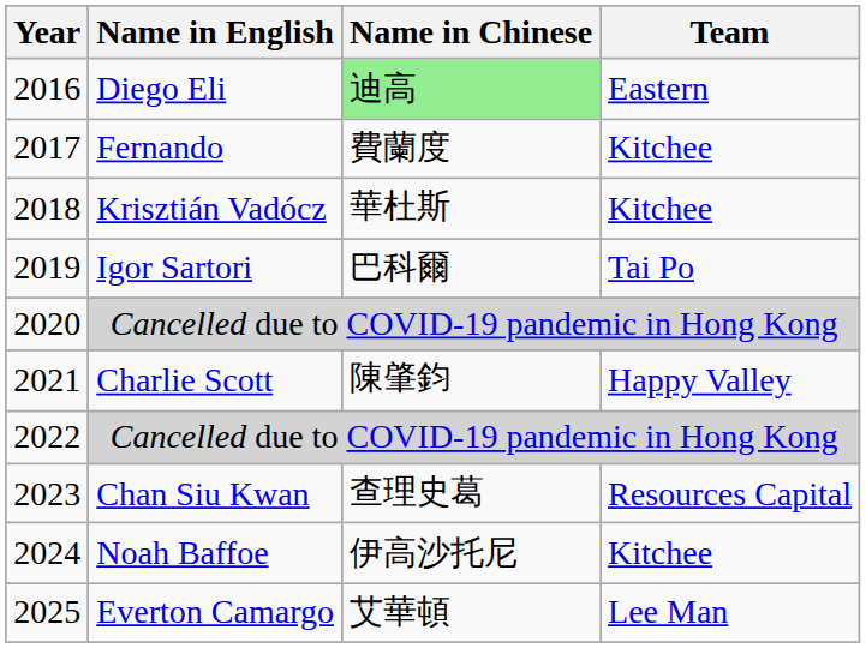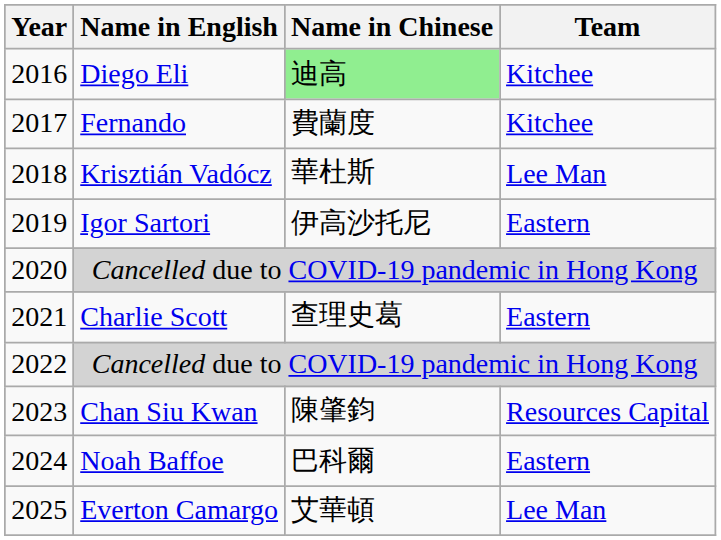Diego Eli | Team: Eastern -> Kitchee
Krisztián Vadócz | Team: Kitchee -> Lee Man
Igor Sartori | Name in Chinese: 巴科爾 -> 伊高沙托尼
Igor Sartori | Team: Tai Po -> Eastern
Charlie Scott | Name in Chinese: 陳肇鈞 -> 查理史葛
Charlie Scott | Team: Happy Valley -> Eastern
Chan Siu Kwan | Name in Chinese: 查理史葛 -> 陳肇鈞
Noah Baffoe | Name in Chinese: 伊高沙托尼 -> 巴科爾
Noah Baffoe | Team: Kitchee -> Eastern
